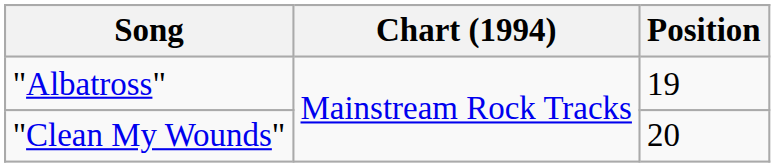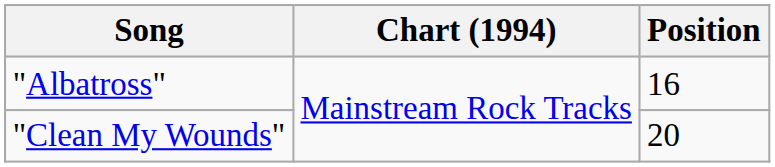"Albatross" | Position: 19 -> 16
